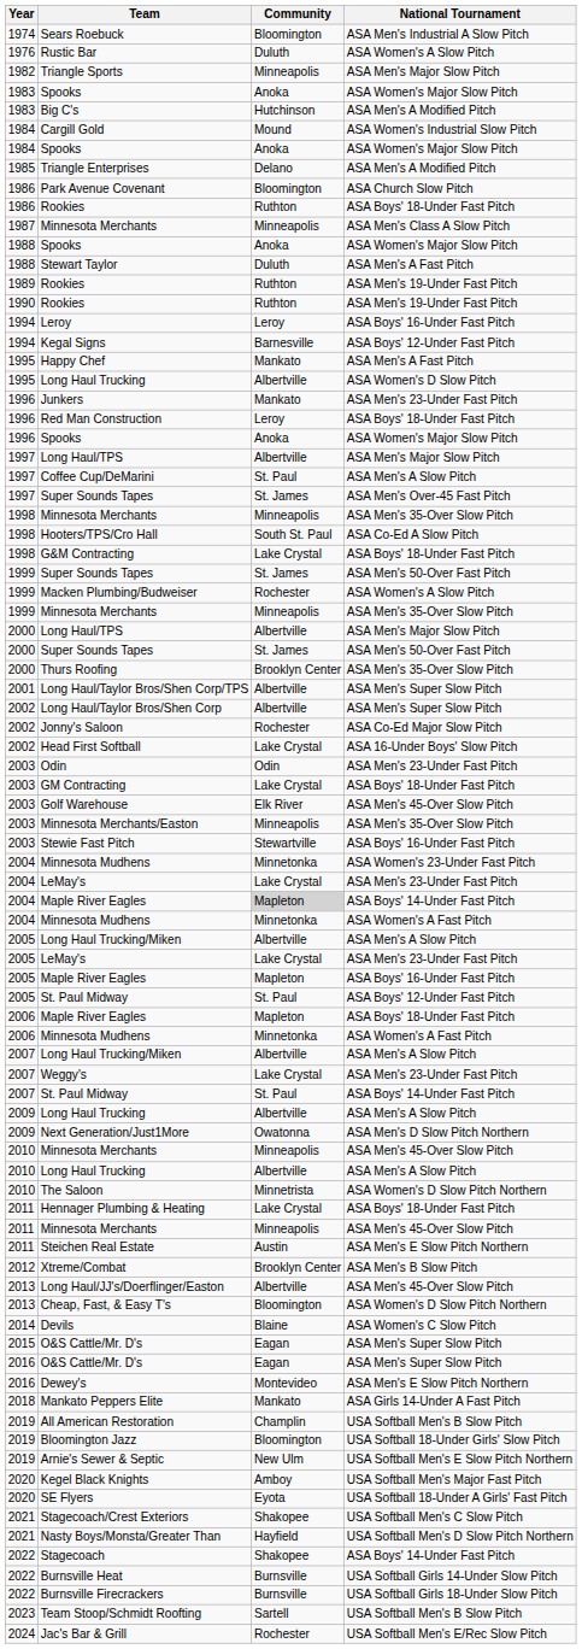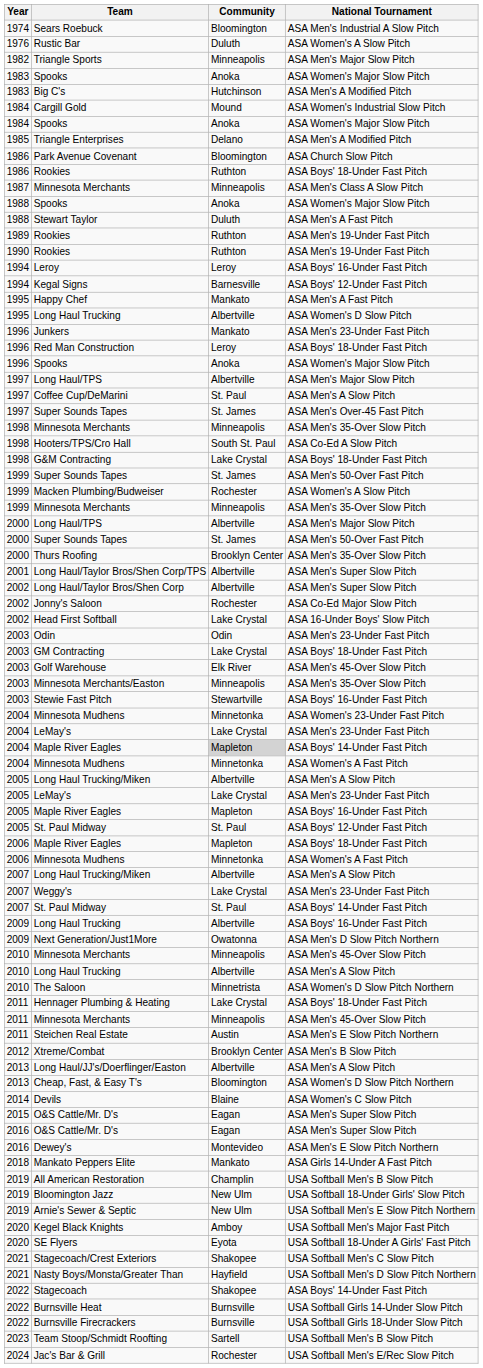2009 / Long Haul Trucking | National Tournament: ASA Men's A Slow Pitch -> ASA Boys' 16-Under Fast Pitch
Long Haul/JJ's/Doerflinger/Easton | National Tournament: ASA Men's 45-Over Slow Pitch -> ASA Men's A Slow Pitch
Bloomington Jazz | Community: Bloomington -> New Ulm
